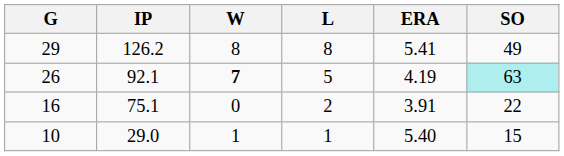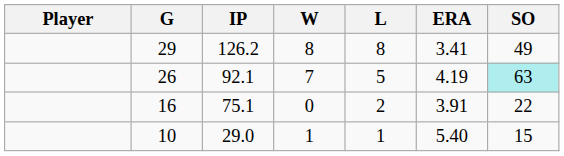+ column: Player
29 | ERA: 5.41 -> 3.41
26 | W: bold -> normal
